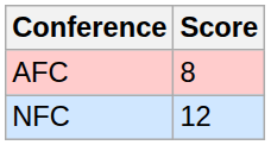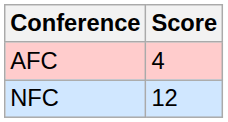AFC | Score: 8 -> 4
